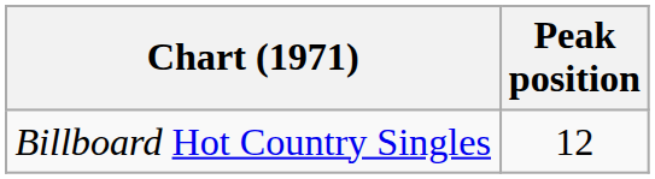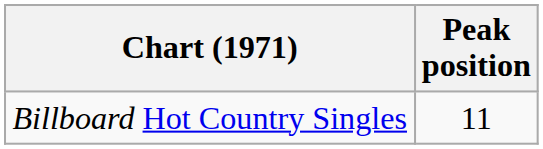Billboard Hot Country Singles | Peak position: 12 -> 11
